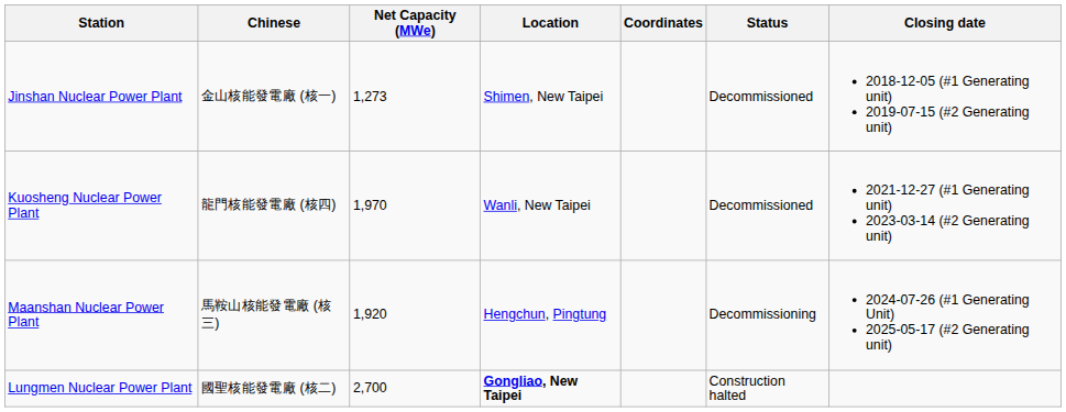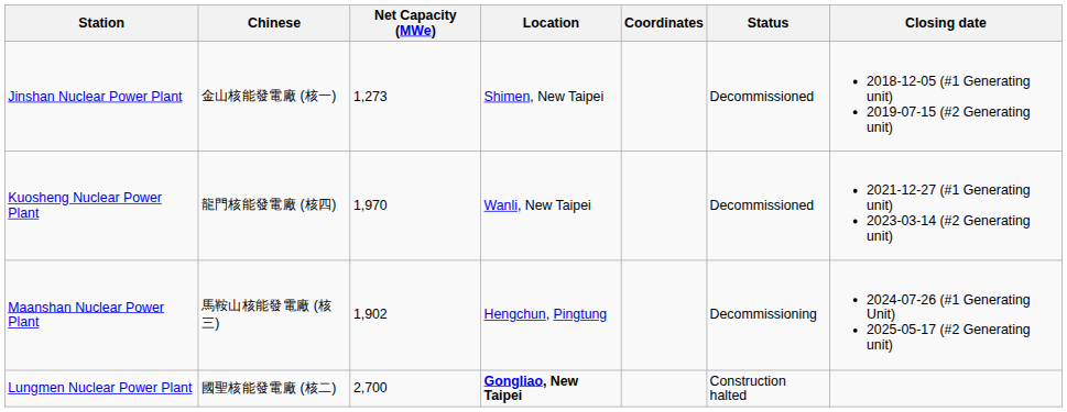Maanshan Nuclear Power Plant | Net Capacity (MWe): 1,920 -> 1,902
